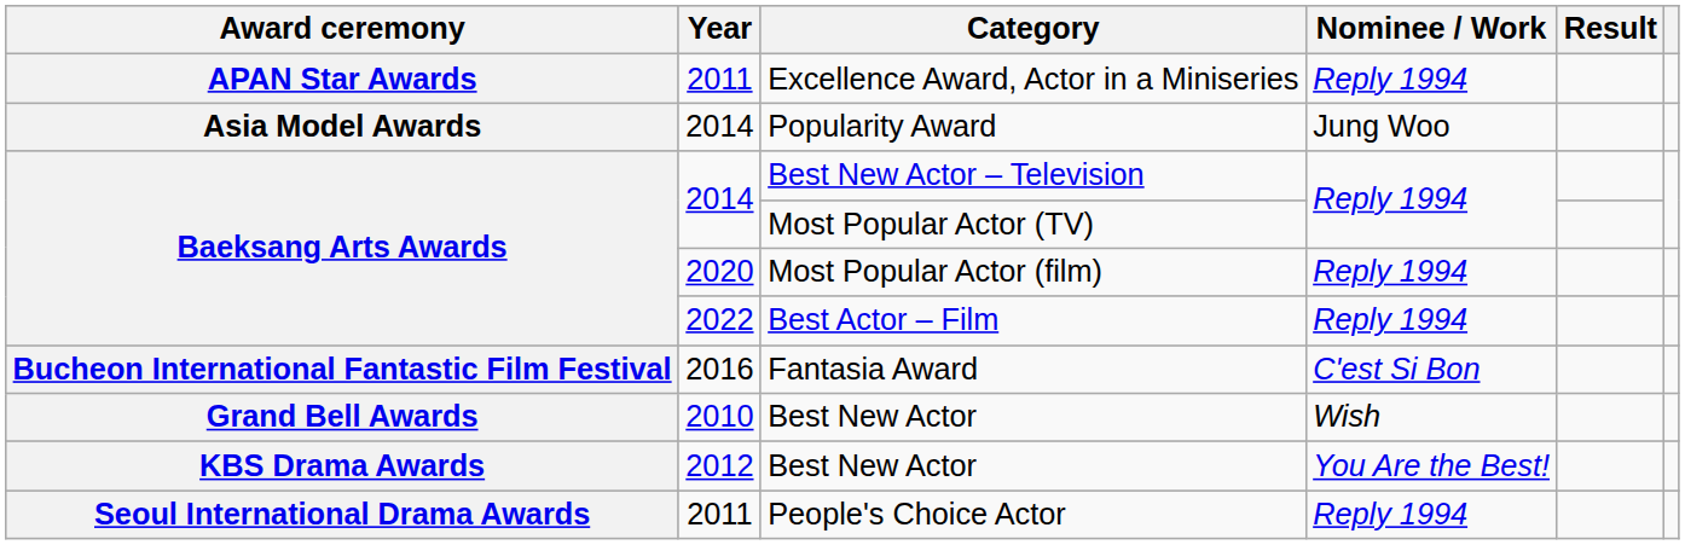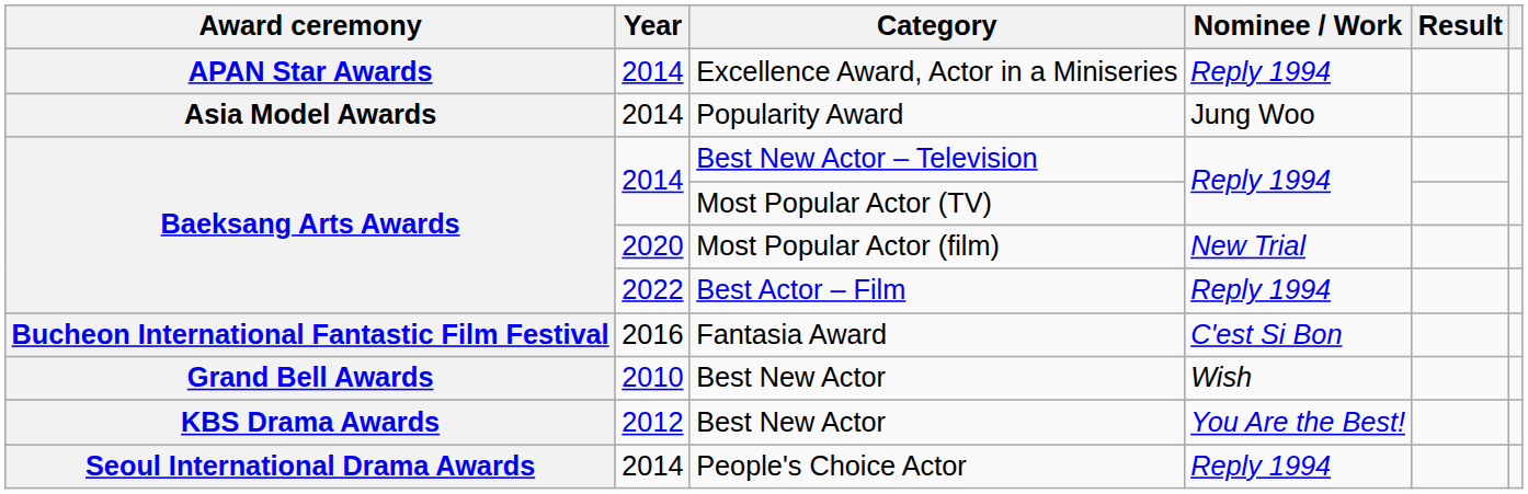Excellence Award, Actor in a Miniseries | Year: 2011 -> 2014
Most Popular Actor (film) | Nominee / Work: Reply 1994 -> New Trial
People's Choice Actor | Year: 2011 -> 2014
